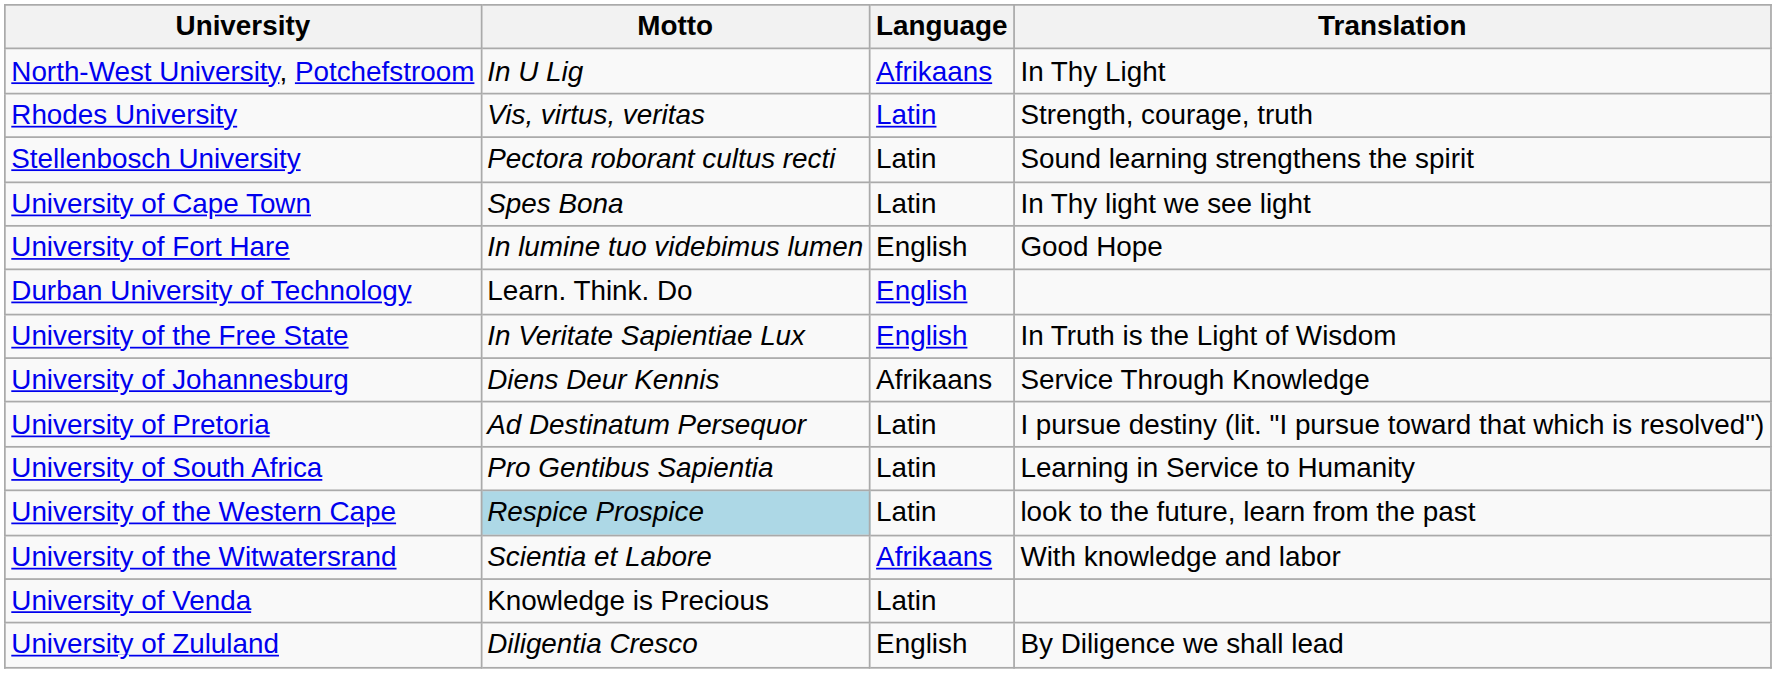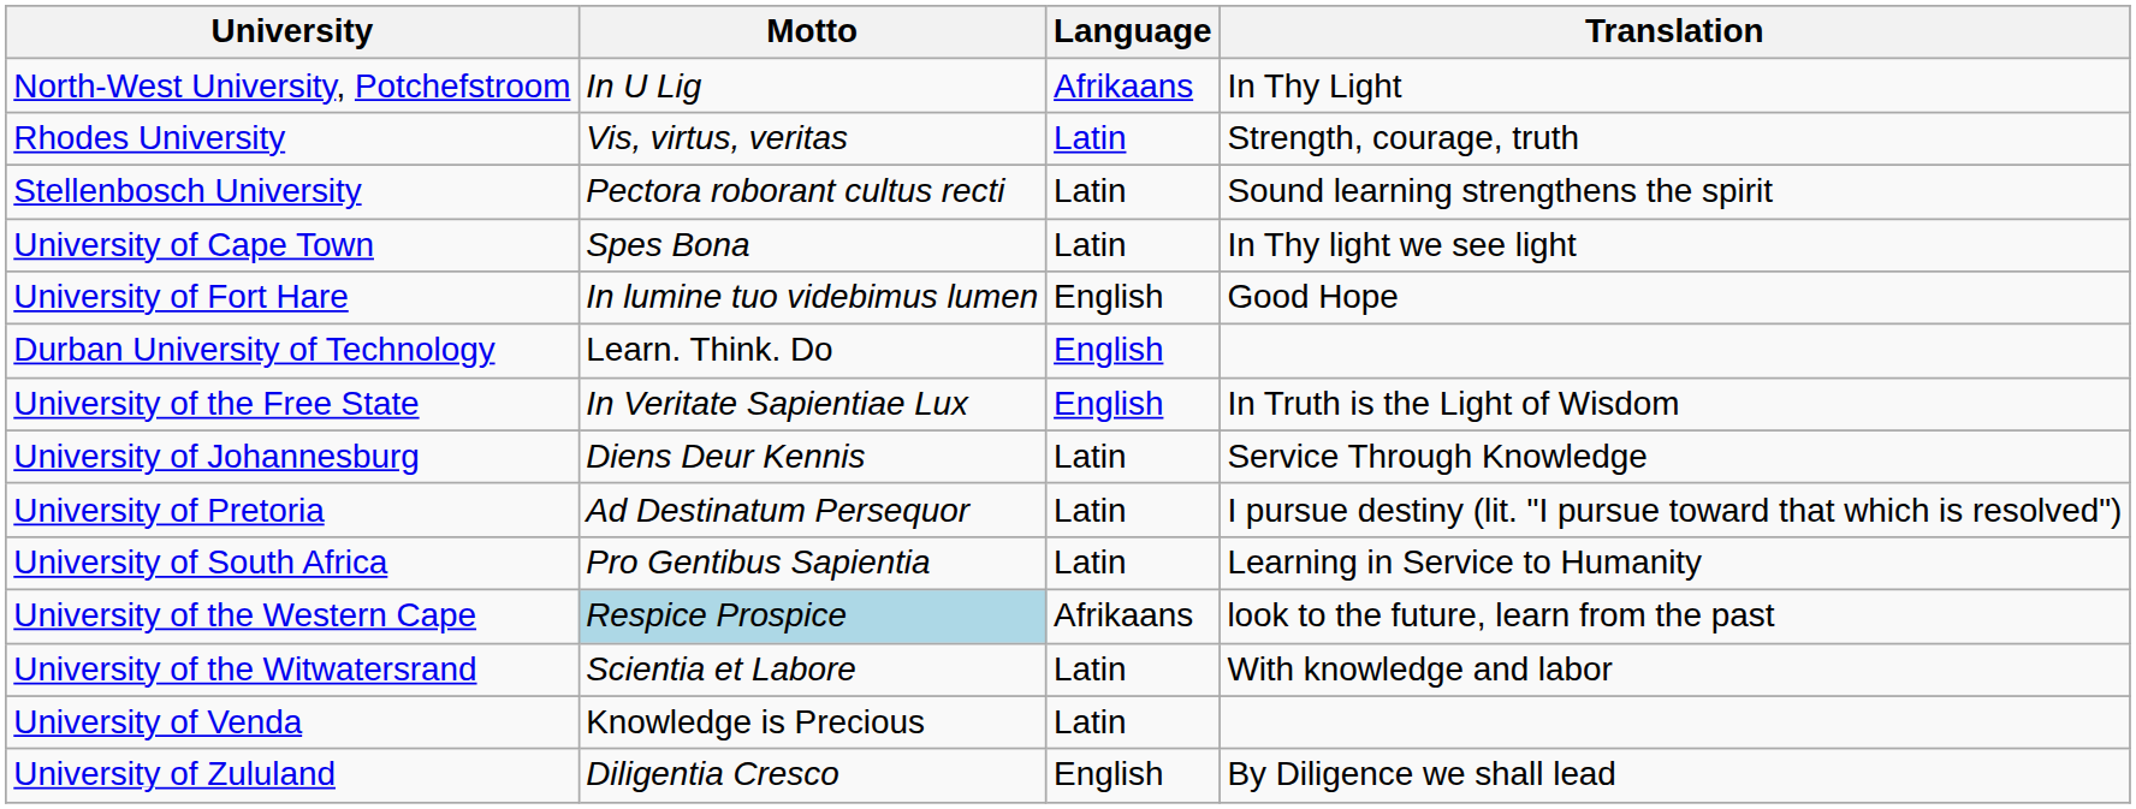University of Johannesburg | Language: Afrikaans -> Latin
University of the Western Cape | Language: Latin -> Afrikaans
University of the Witwatersrand | Language: Afrikaans -> Latin
